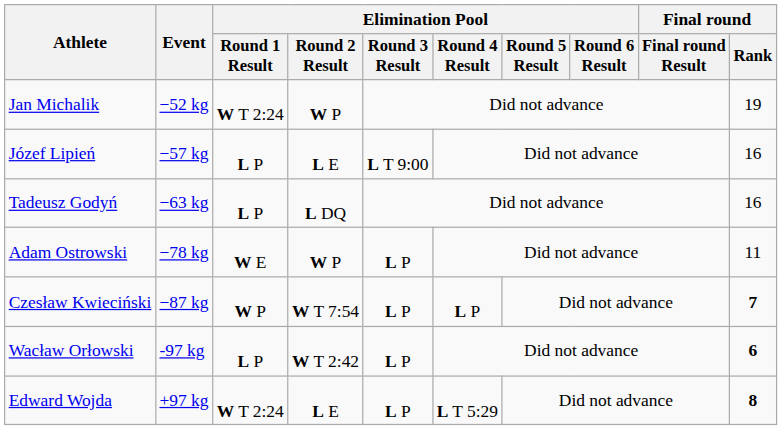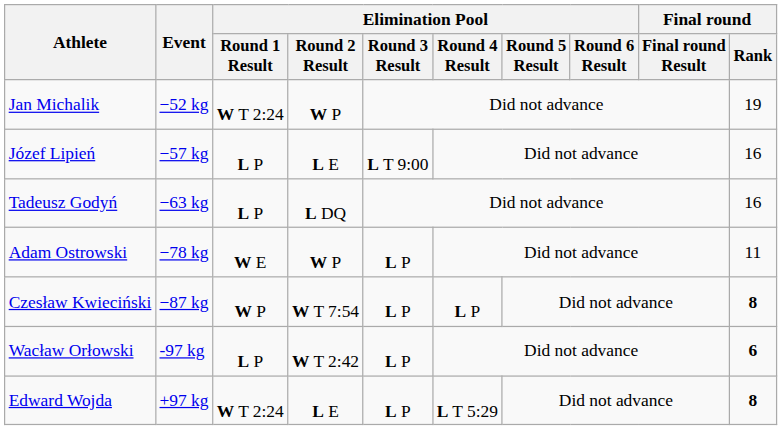Czesław Kwieciński | Final round / Rank: 7 -> 8
